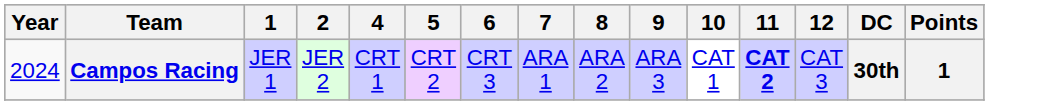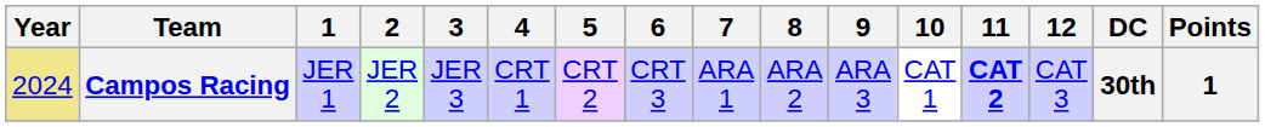+ column: 3 | JER 3
Campos Racing | Year: no background -> khaki background
